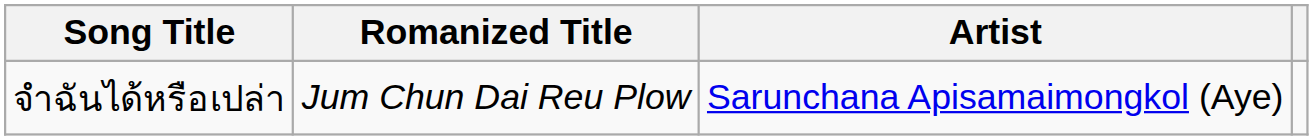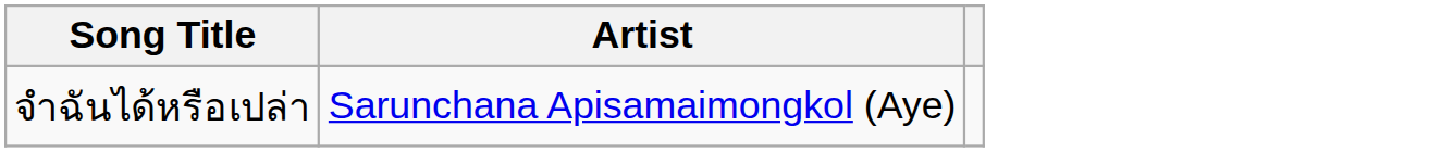- column: Romanized Title | Jum Chun Dai Reu Plow
